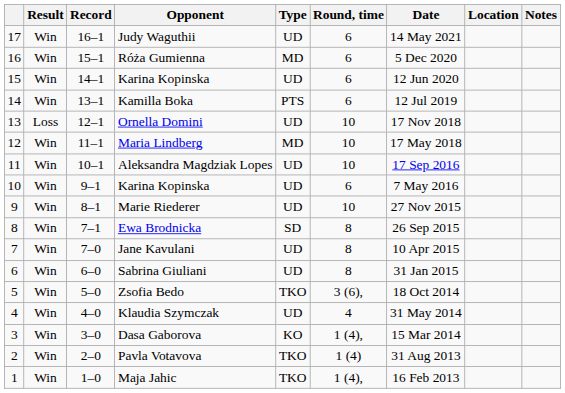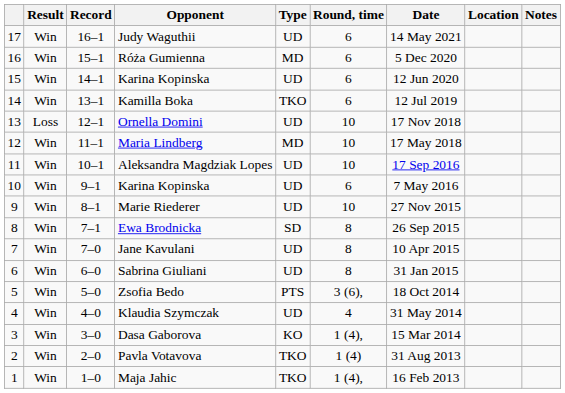Kamilla Boka | Type: PTS -> TKO
Zsofia Bedo | Type: TKO -> PTS
